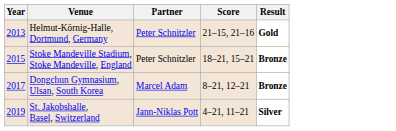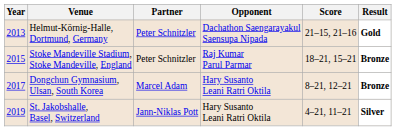+ column: Opponent | Dachathon Saengarayakul Saensupa Nipada | Raj Kumar Parul Parmar | Hary Susanto Leani Ratri Oktila | Hary Susanto Leani Ratri Oktila
